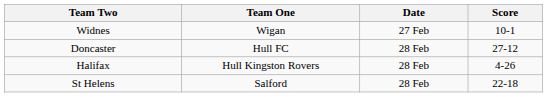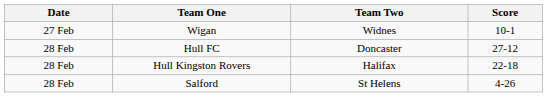columns swapped: Date <-> Team Two
Hull Kingston Rovers | Score: 4-26 -> 22-18
Salford | Score: 22-18 -> 4-26
